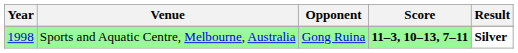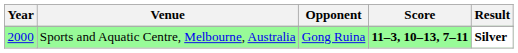Sports and Aquatic Centre, Melbourne, Australia | Year: 1998 -> 2000
